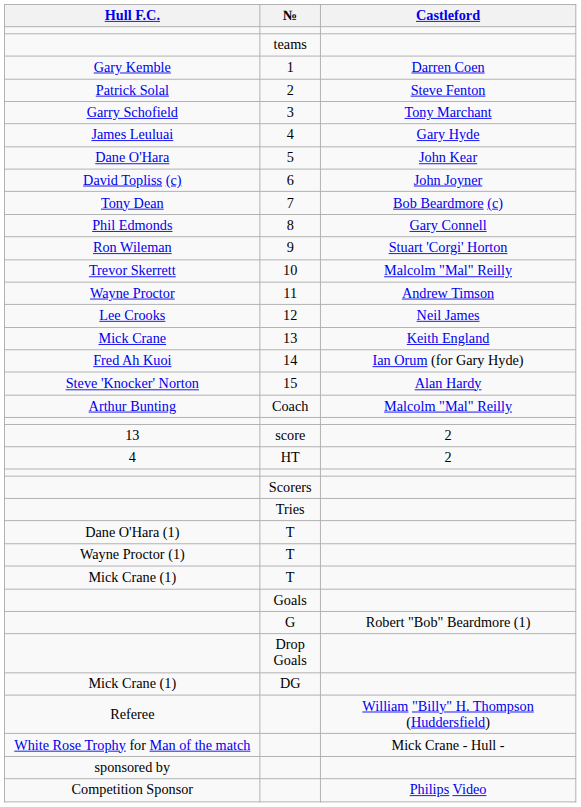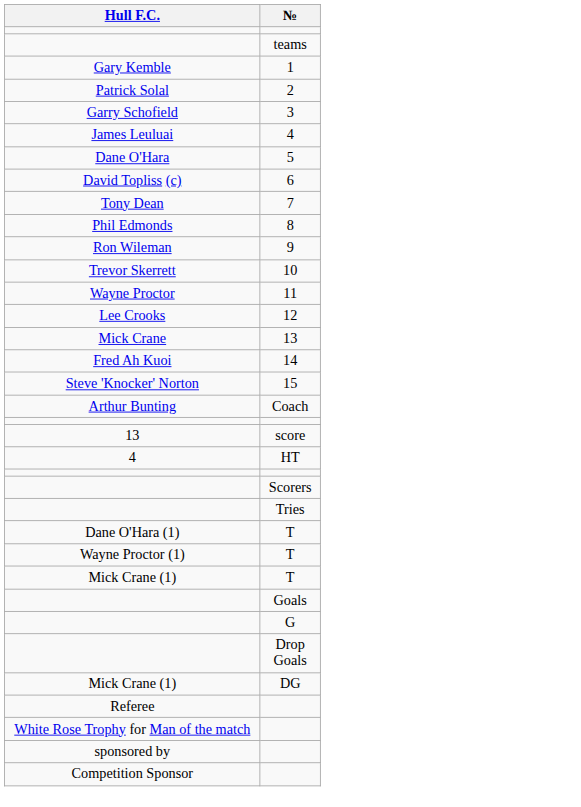- column: Castleford | Darren Coen | Steve Fenton | Tony Marchant | Gary Hyde | John Kear | John Joyner | Bob Beardmore (c) | Gary Connell | Stuart 'Corgi' Horton | Malcolm "Mal" Reilly | Andrew Timson | Neil James | Keith England | Ian Orum (for Gary Hyde) | Alan Hardy | Malcolm "Mal" Reilly | 2 | 2 | Robert "Bob" Beardmore (1) | William "Billy" H. Thompson (Huddersfield) | Mick Crane - Hull - | Philips Video
